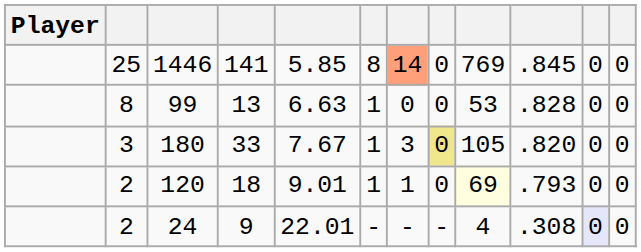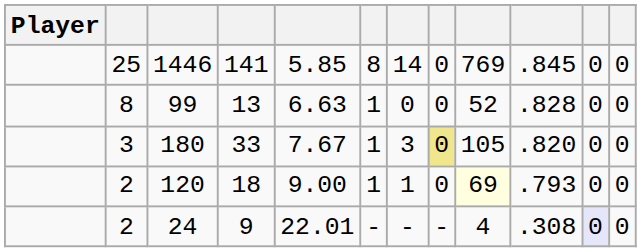1446 | column 7: lightsalmon background -> no background
99 | column 9: 53 -> 52
120 | column 5: 9.01 -> 9.00
